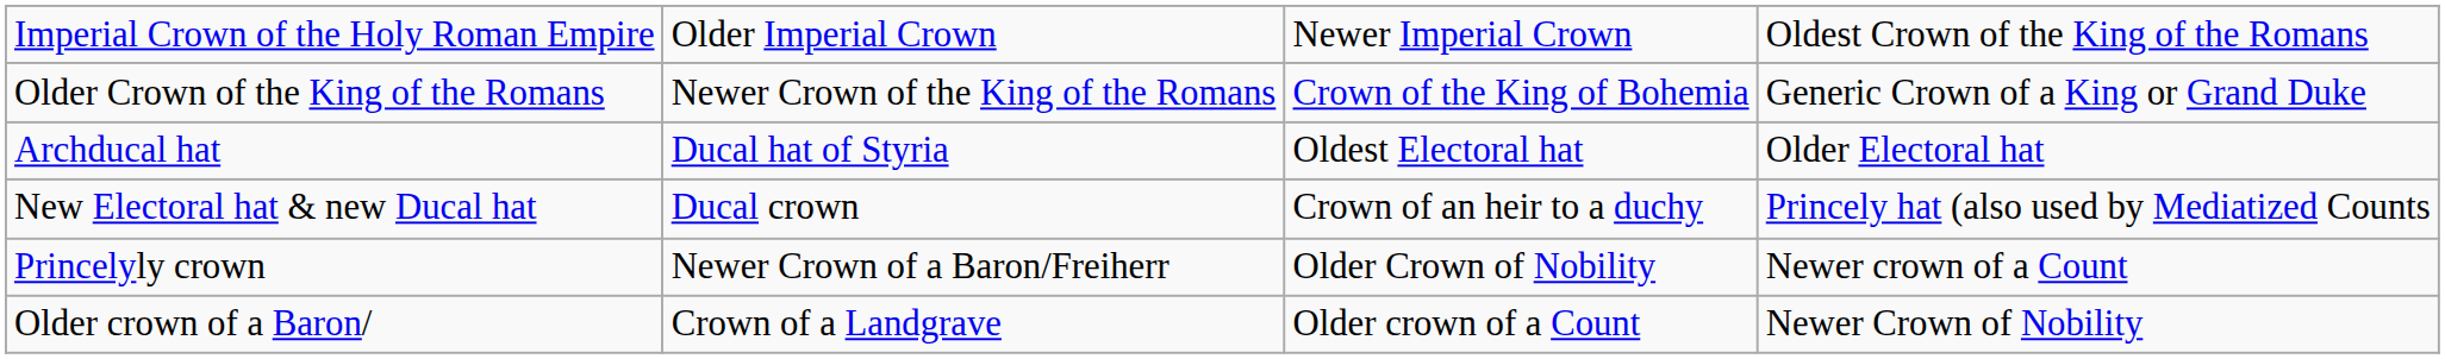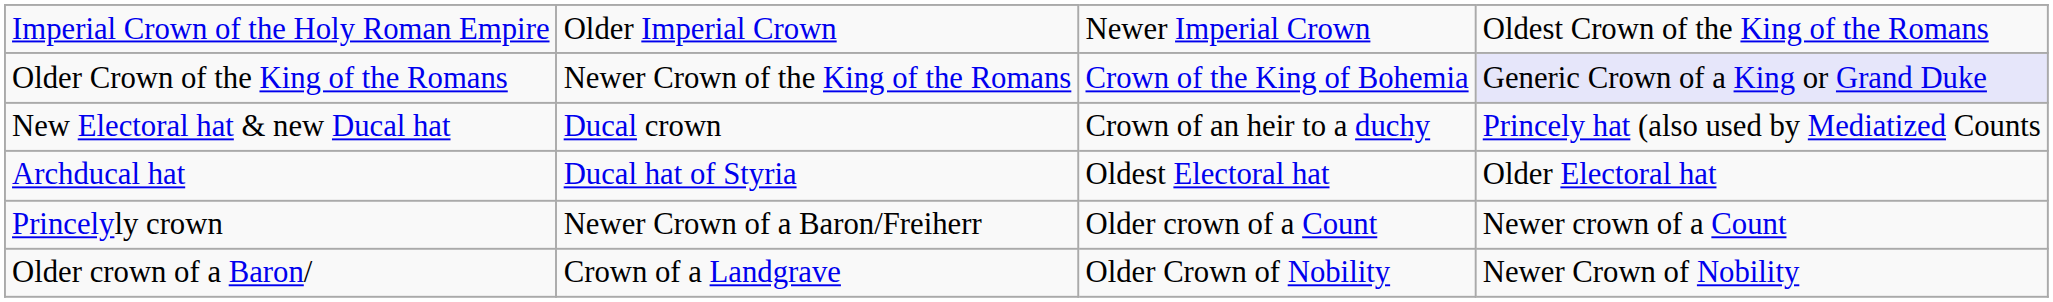Older Crown of the King of the Romans | column 4: no background -> lavender background
rows swapped: Archducal hat <-> New Electoral hat & new Ducal hat
Princelyly crown | column 3: Older Crown of Nobility -> Older crown of a Count
Older crown of a Baron/ | column 3: Older crown of a Count -> Older Crown of Nobility
